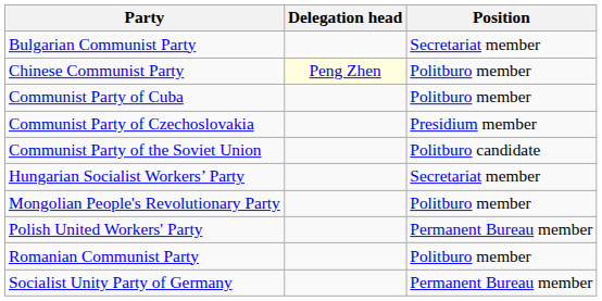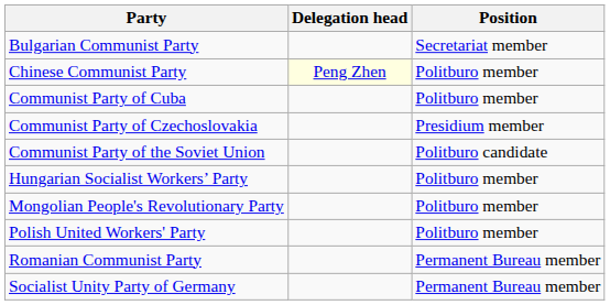Hungarian Socialist Workers’ Party | Position: Secretariat member -> Politburo member
Polish United Workers' Party | Position: Permanent Bureau member -> Politburo member
Romanian Communist Party | Position: Politburo member -> Permanent Bureau member
